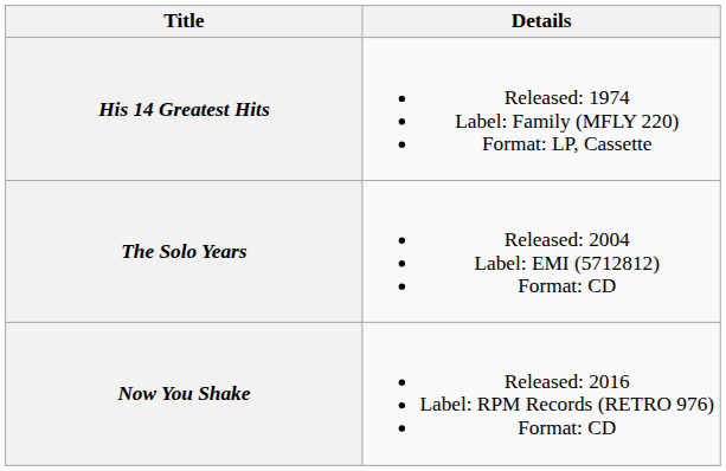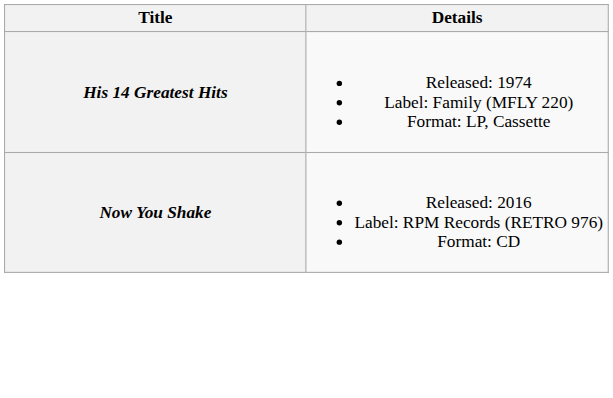- row: The Solo Years | Released: 2004 Label: EMI (5712812) Format: CD
